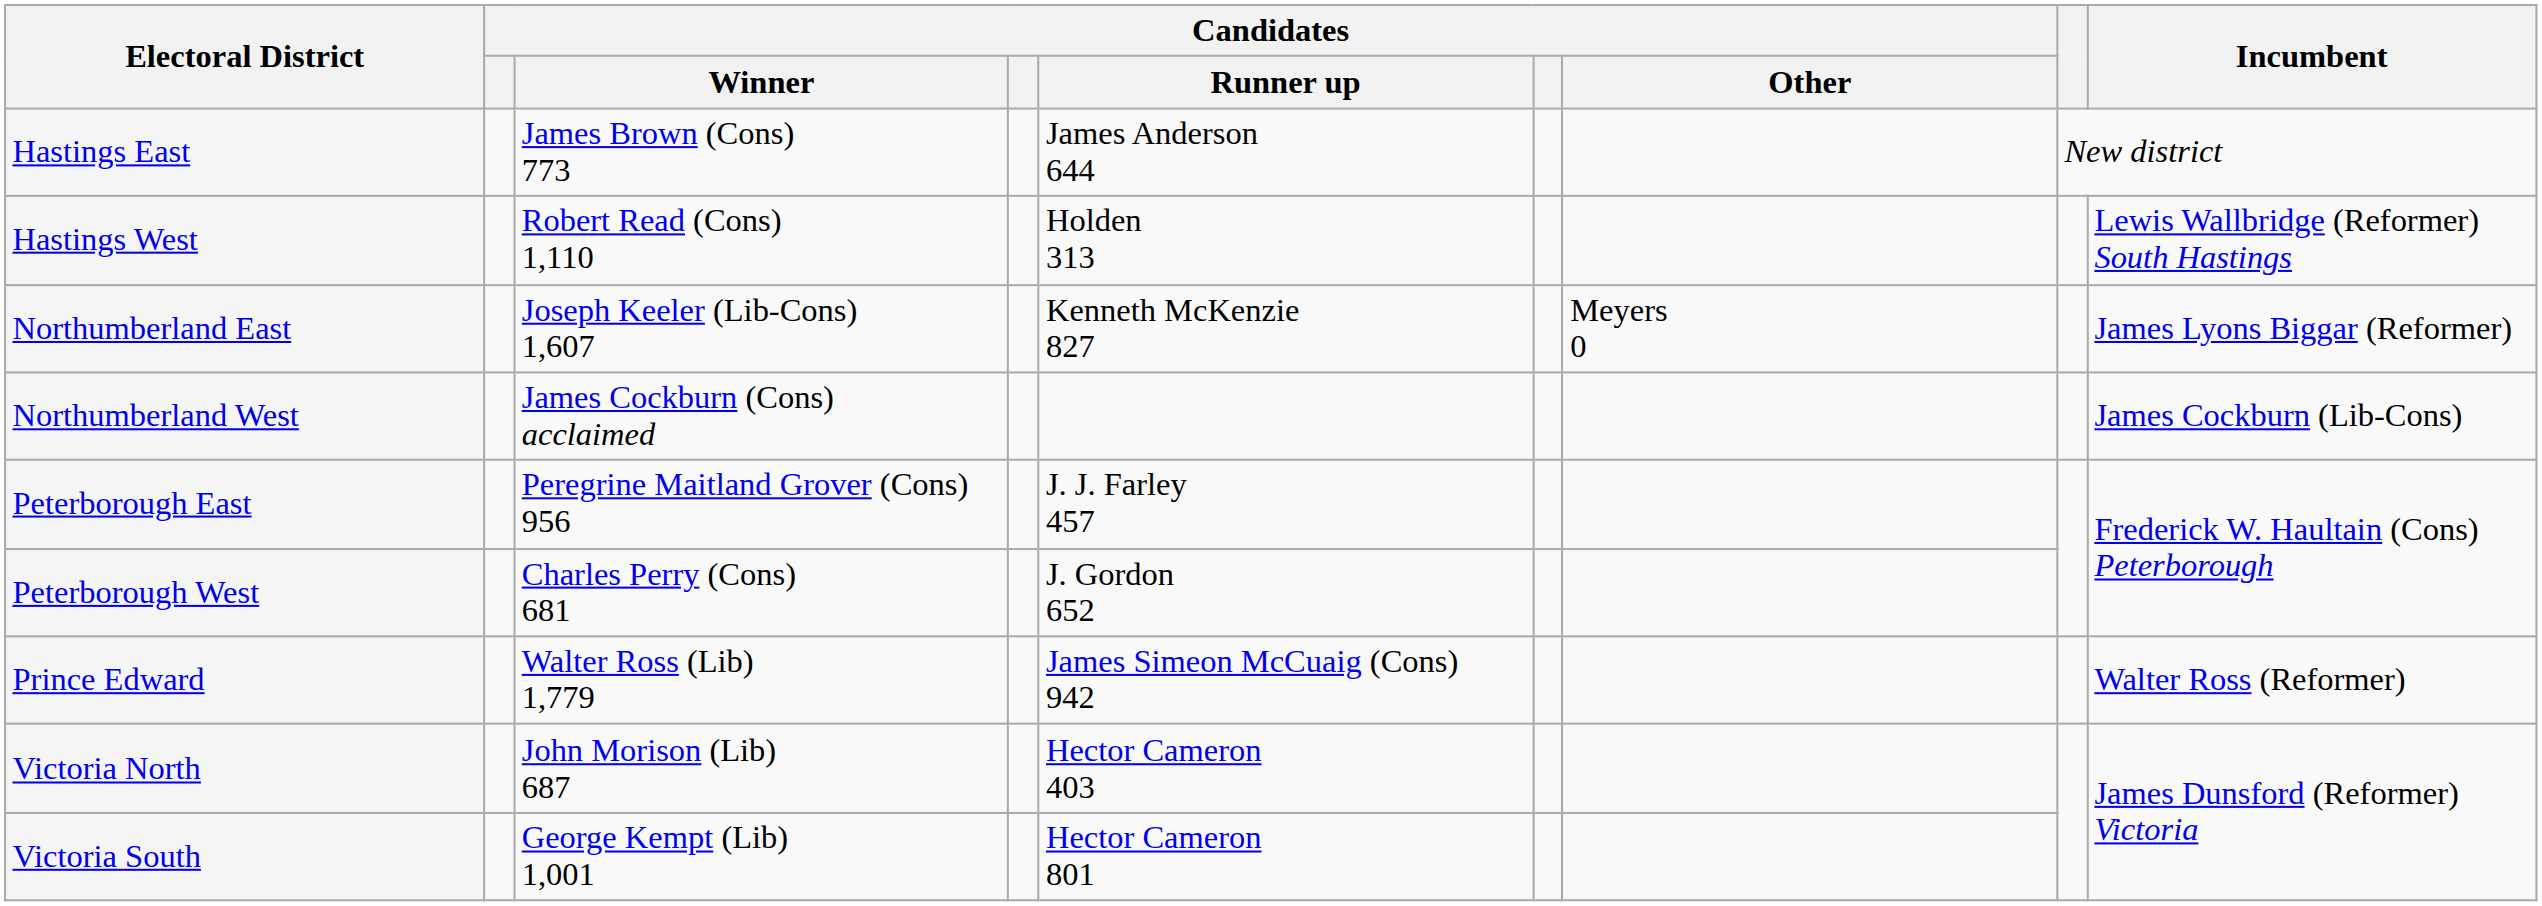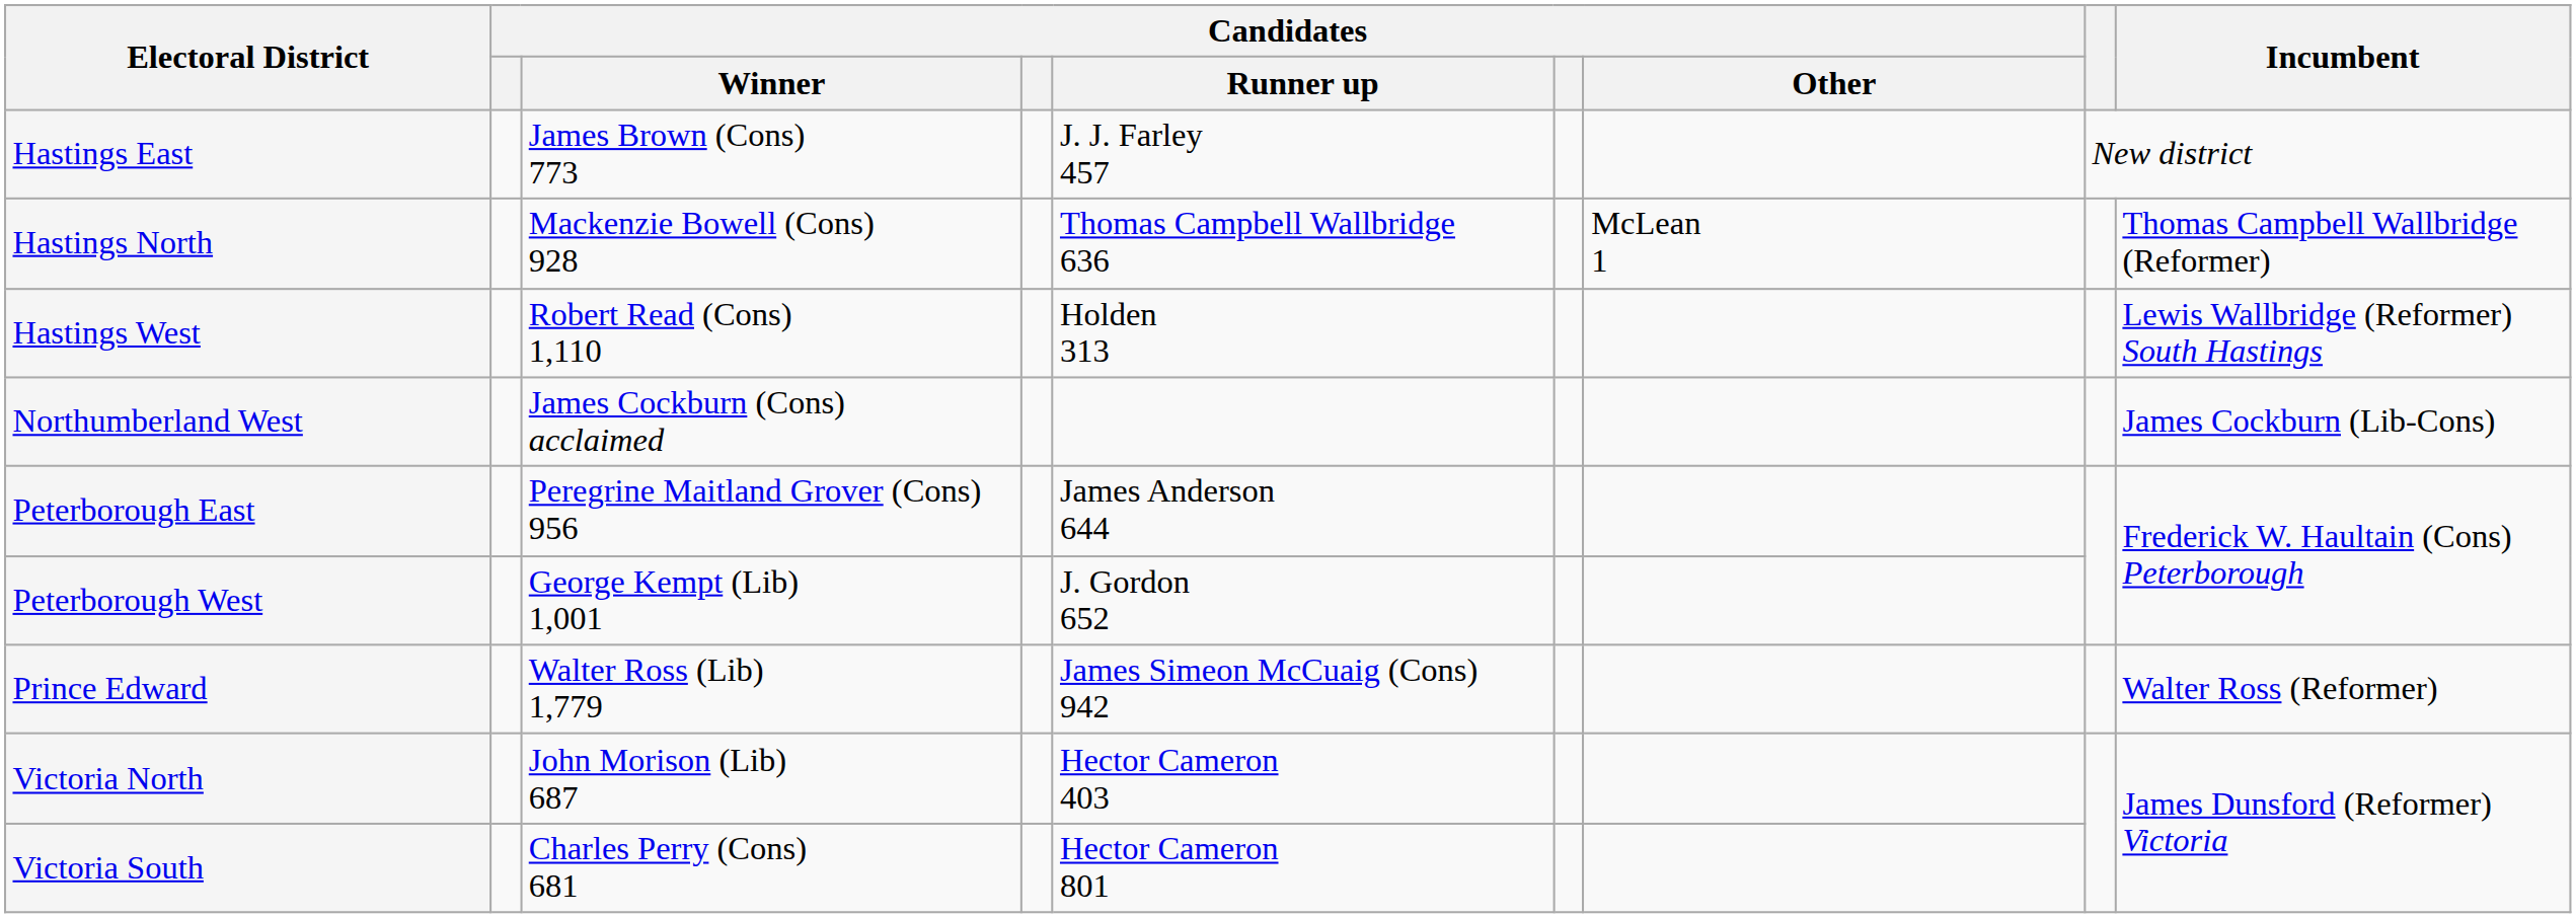Hastings East | Candidates / Runner up: James Anderson 644 -> J. J. Farley 457
+ row: Hastings North | Mackenzie Bowell (Cons) 928 | Thomas Campbell Wallbridge 636 | McLean 1 | Thomas Campbell Wallbridge (Reformer)
- row: Northumberland East | Joseph Keeler (Lib-Cons) 1,607 | Kenneth McKenzie 827 | Meyers 0 | James Lyons Biggar (Reformer)
Peterborough East | Candidates / Runner up: J. J. Farley 457 -> James Anderson 644
Peterborough West | Candidates / Winner: Charles Perry (Cons) 681 -> George Kempt (Lib) 1,001
Victoria South | Candidates / Winner: George Kempt (Lib) 1,001 -> Charles Perry (Cons) 681
